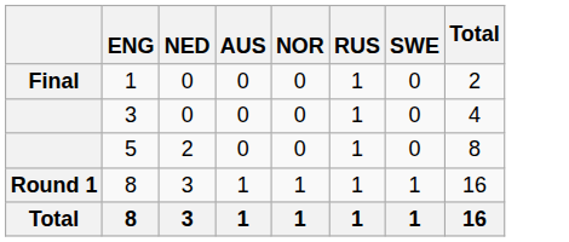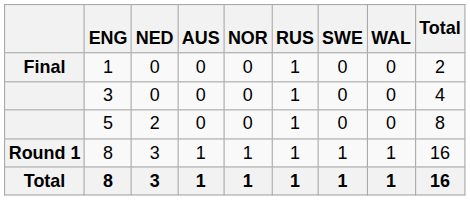+ column: WAL | 0 | 0 | 0 | 1 | 1
